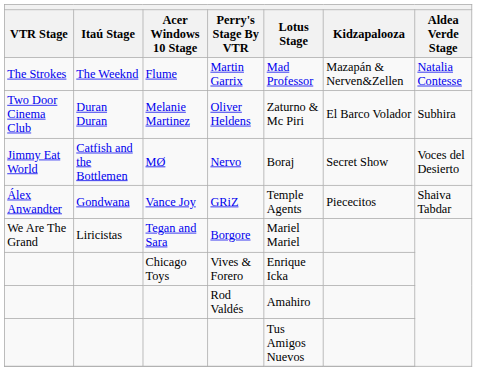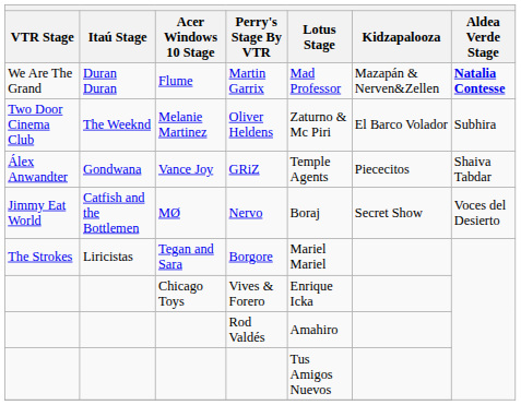Martin Garrix | VTR Stage: The Strokes -> We Are The Grand
Martin Garrix | Itaú Stage: The Weeknd -> Duran Duran
Martin Garrix | Aldea Verde Stage: normal -> bold
Oliver Heldens | Itaú Stage: Duran Duran -> The Weeknd
rows swapped: Nervo <-> GRiZ
Borgore | VTR Stage: We Are The Grand -> The Strokes
